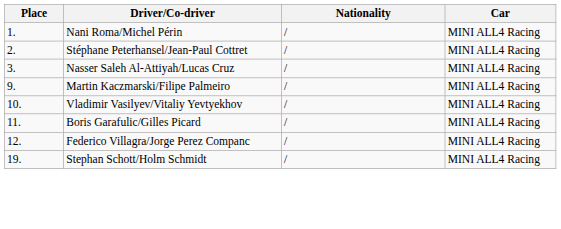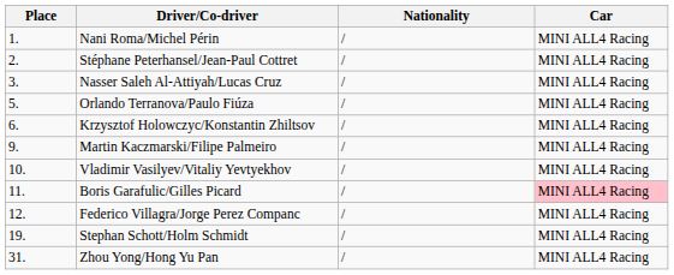+ row: 5. | Orlando Terranova/Paulo Fiúza | / | MINI ALL4 Racing
+ row: 6. | Krzysztof Holowczyc/Konstantin Zhiltsov | / | MINI ALL4 Racing
Boris Garafulic/Gilles Picard | Car: no background -> pink background
+ row: 31. | Zhou Yong/Hong Yu Pan | / | MINI ALL4 Racing
